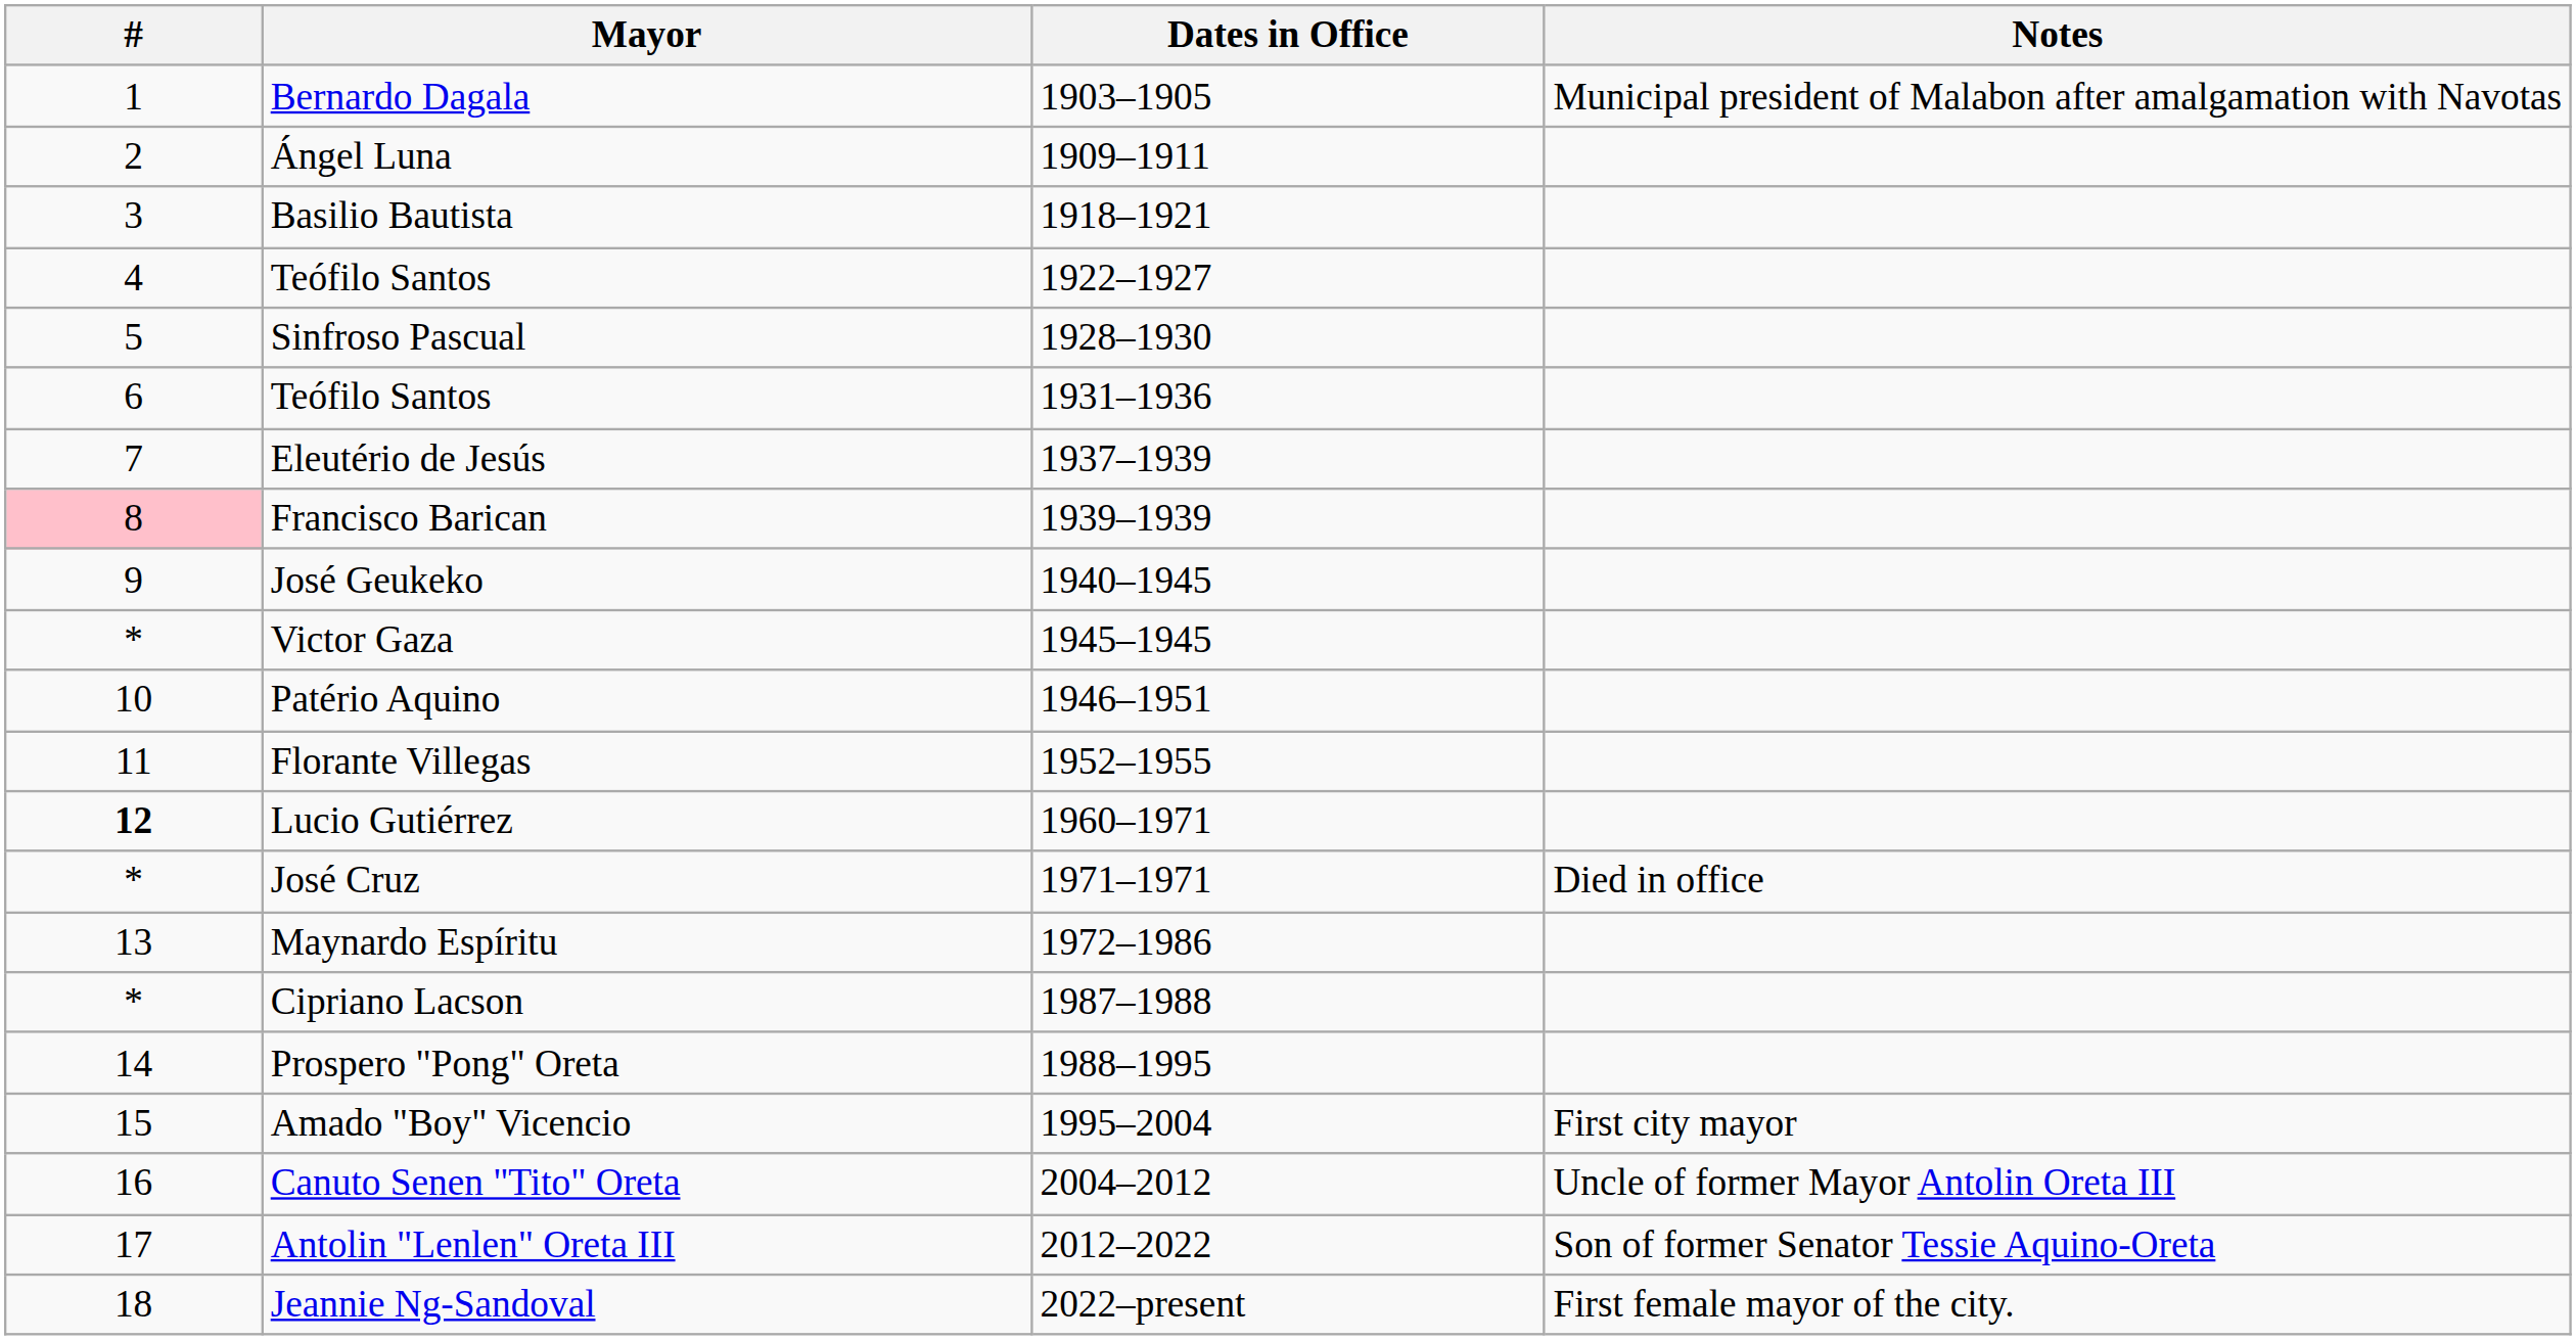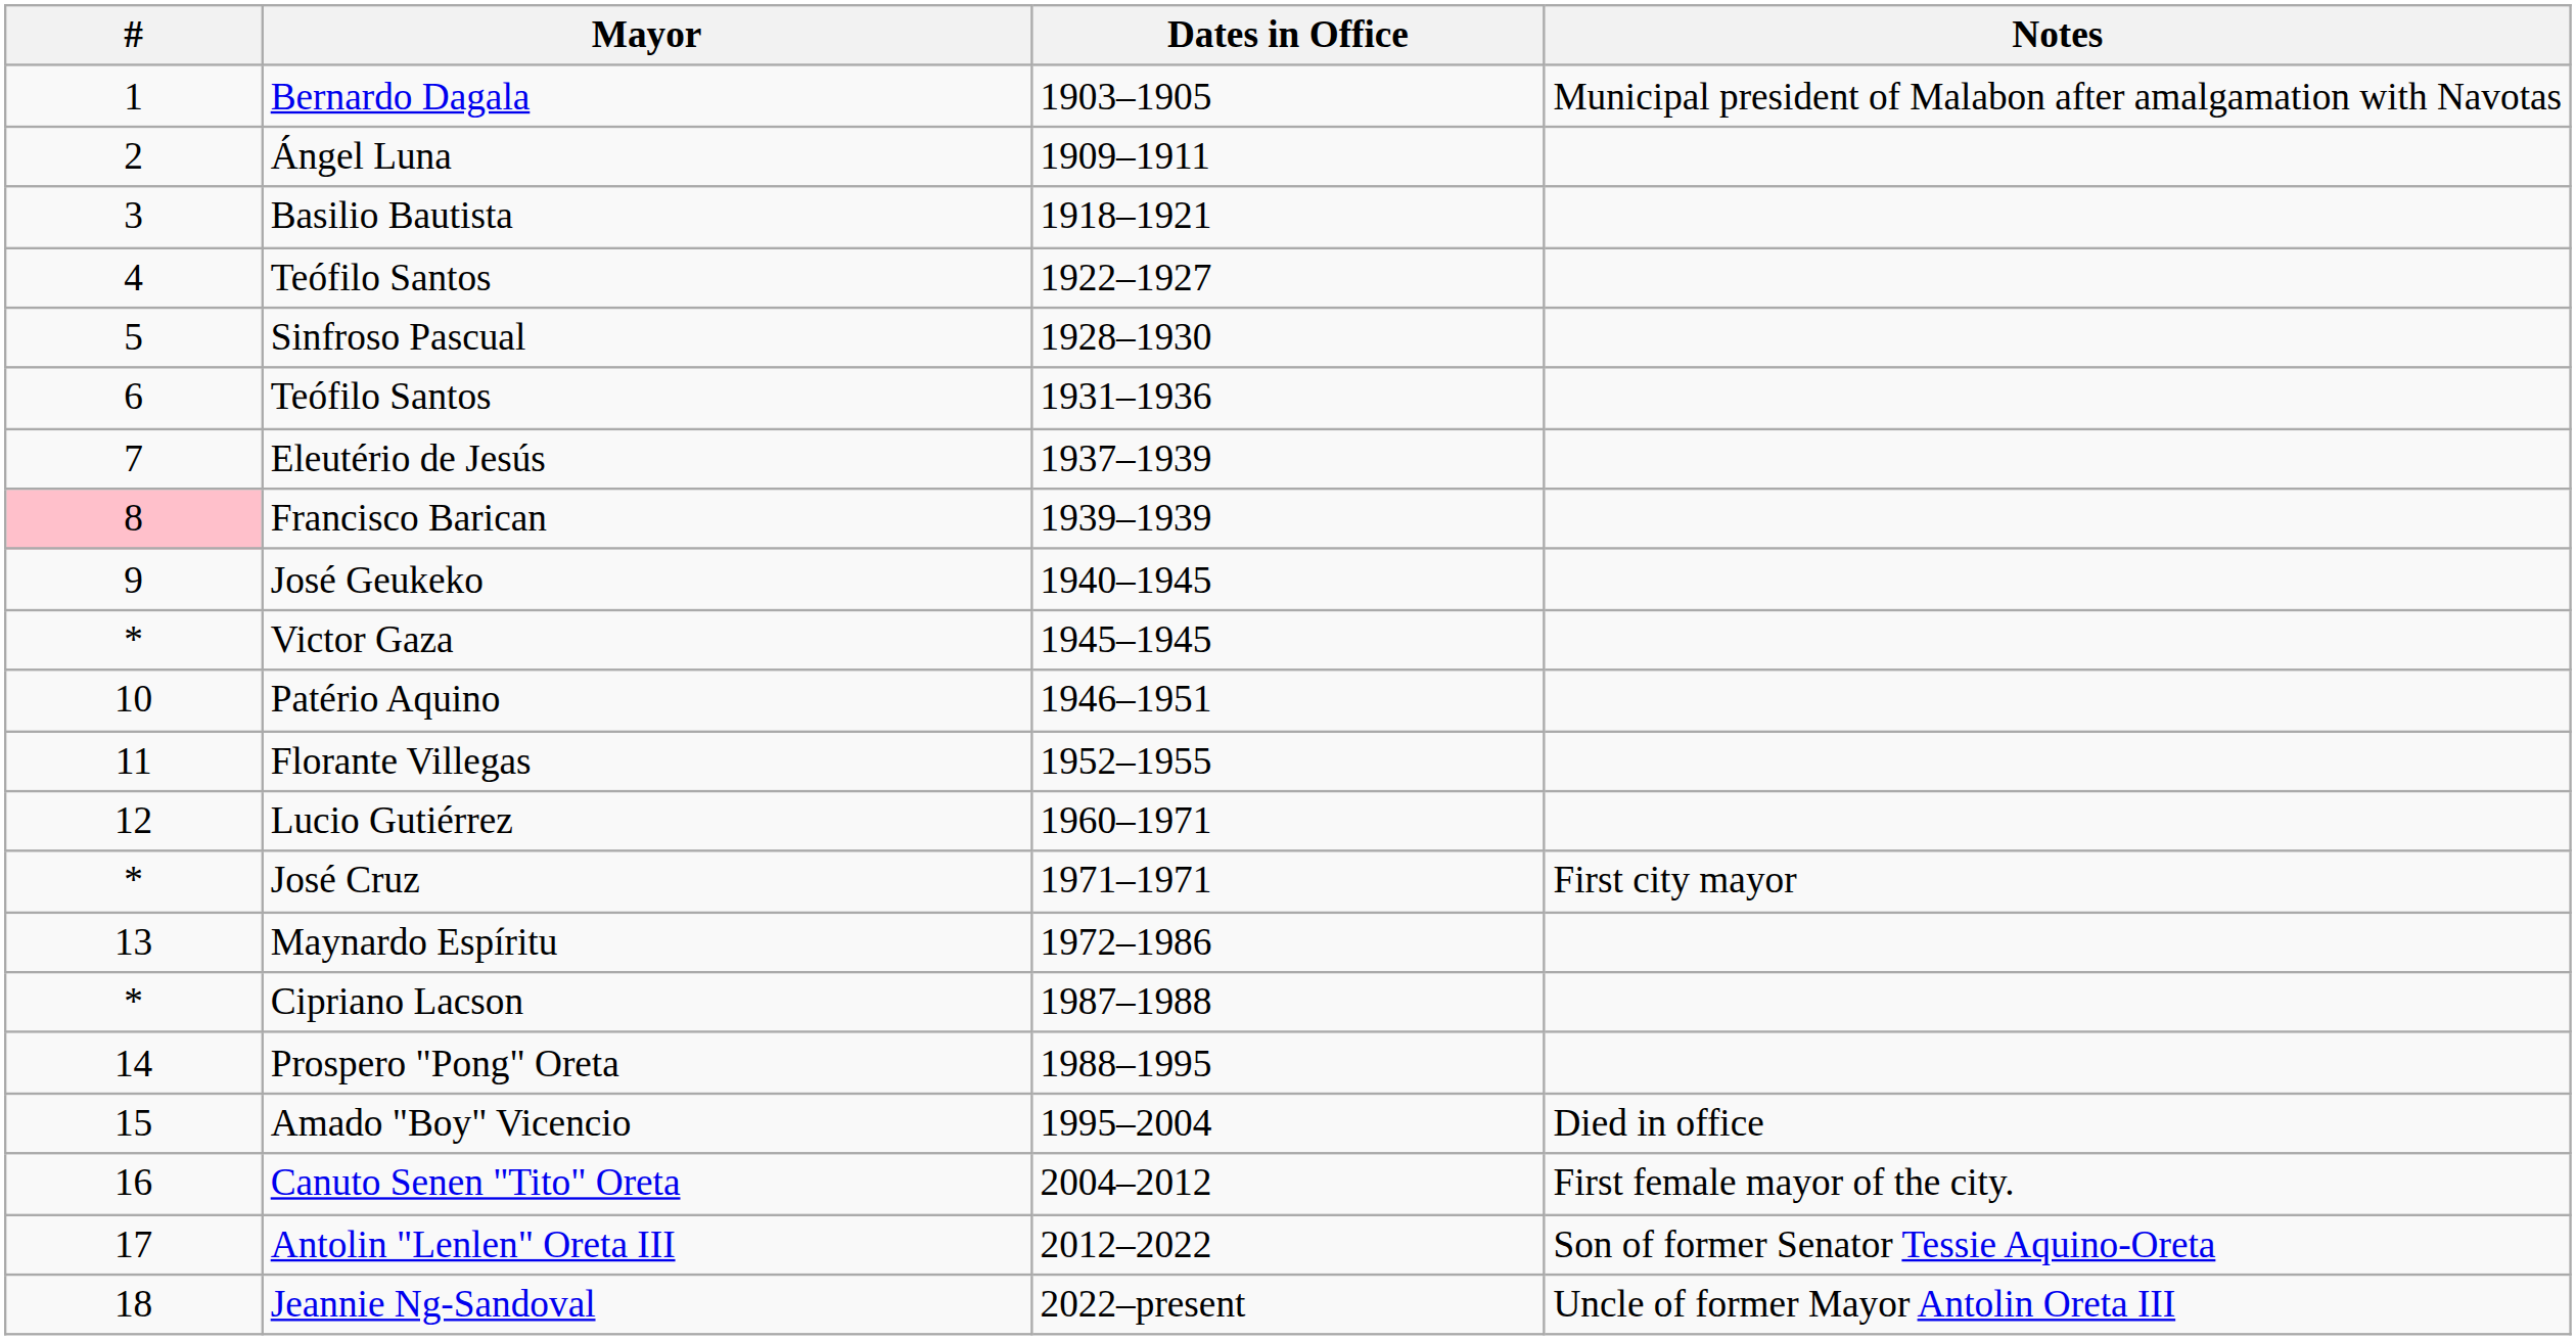Lucio Gutiérrez | #: bold -> normal
José Cruz | Notes: Died in office -> First city mayor
Amado "Boy" Vicencio | Notes: First city mayor -> Died in office
Canuto Senen "Tito" Oreta | Notes: Uncle of former Mayor Antolin Oreta III -> First female mayor of the city.
Jeannie Ng-Sandoval | Notes: First female mayor of the city. -> Uncle of former Mayor Antolin Oreta III
